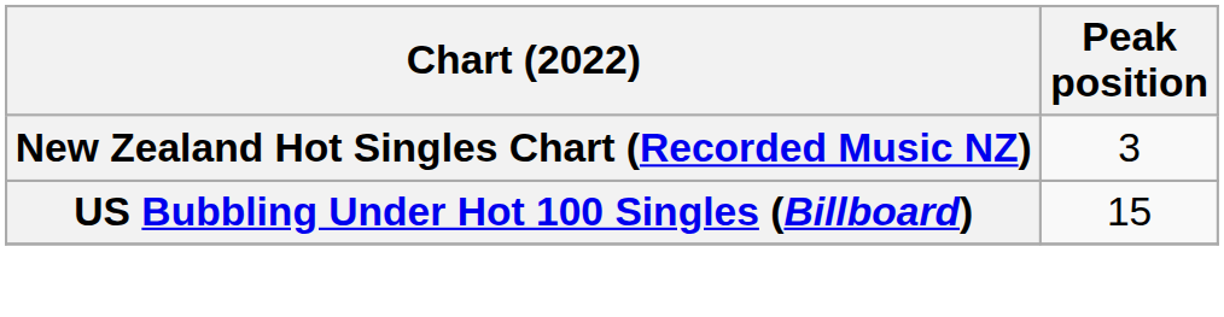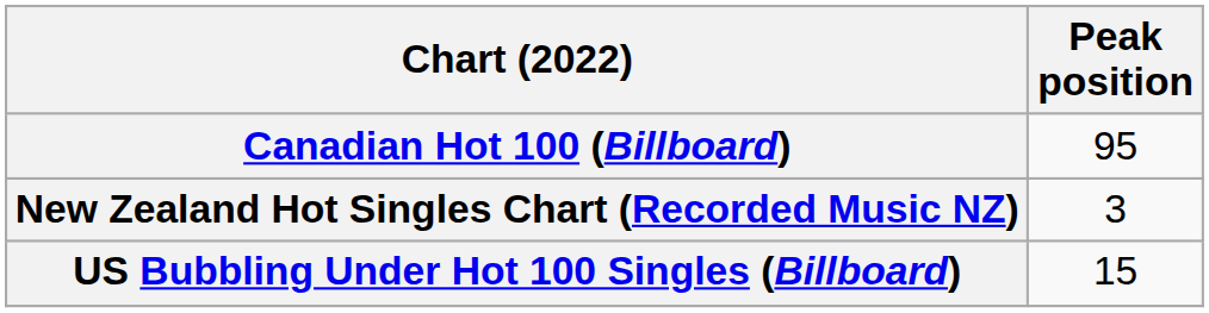+ row: Canadian Hot 100 (Billboard) | 95
